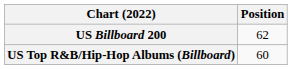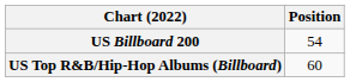US Billboard 200 | Position: 62 -> 54
